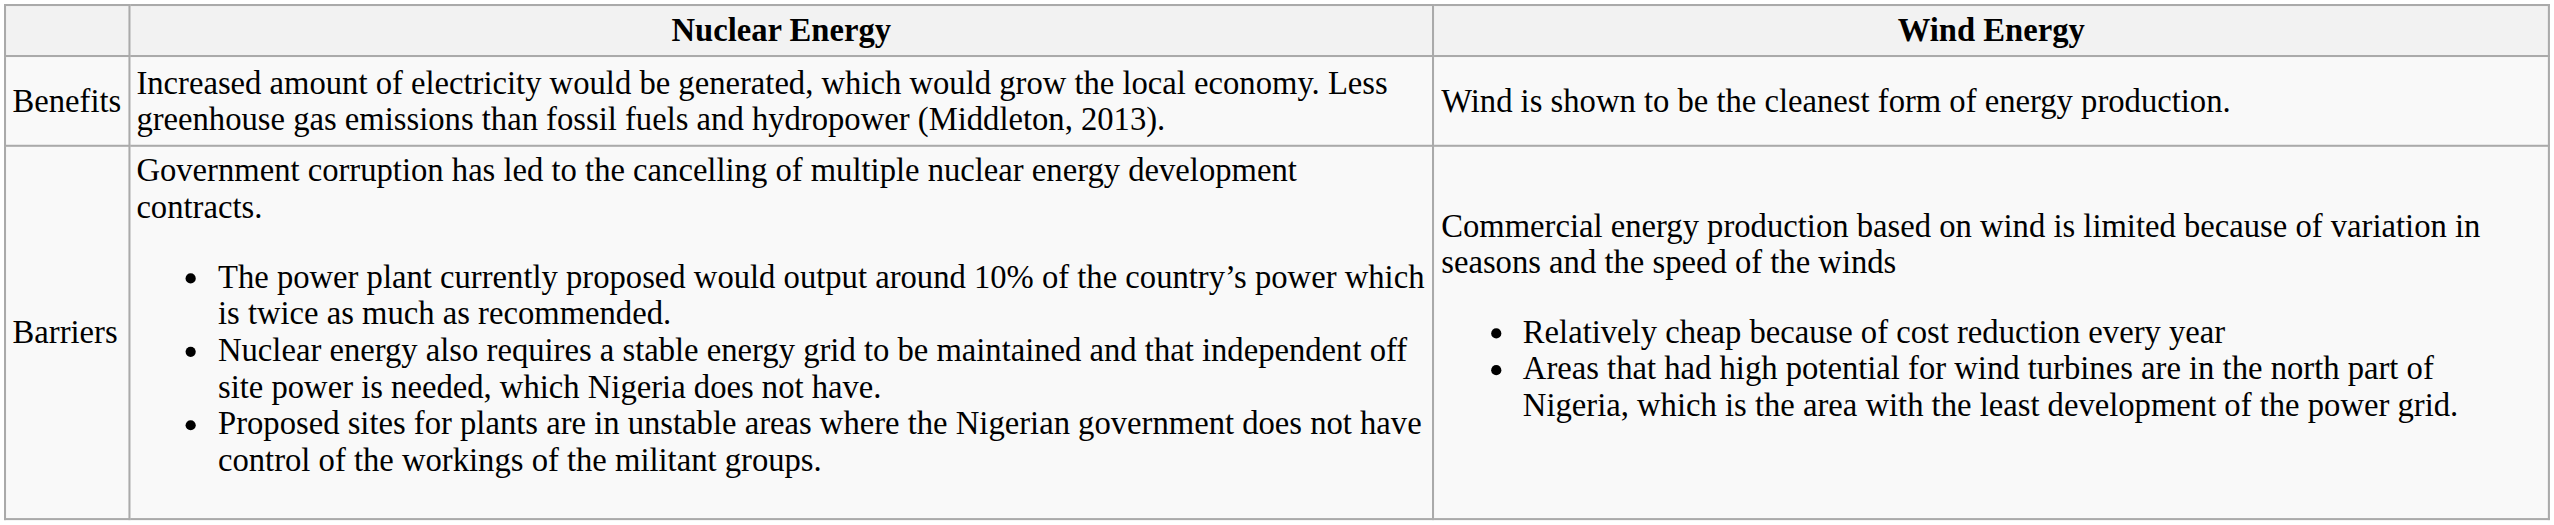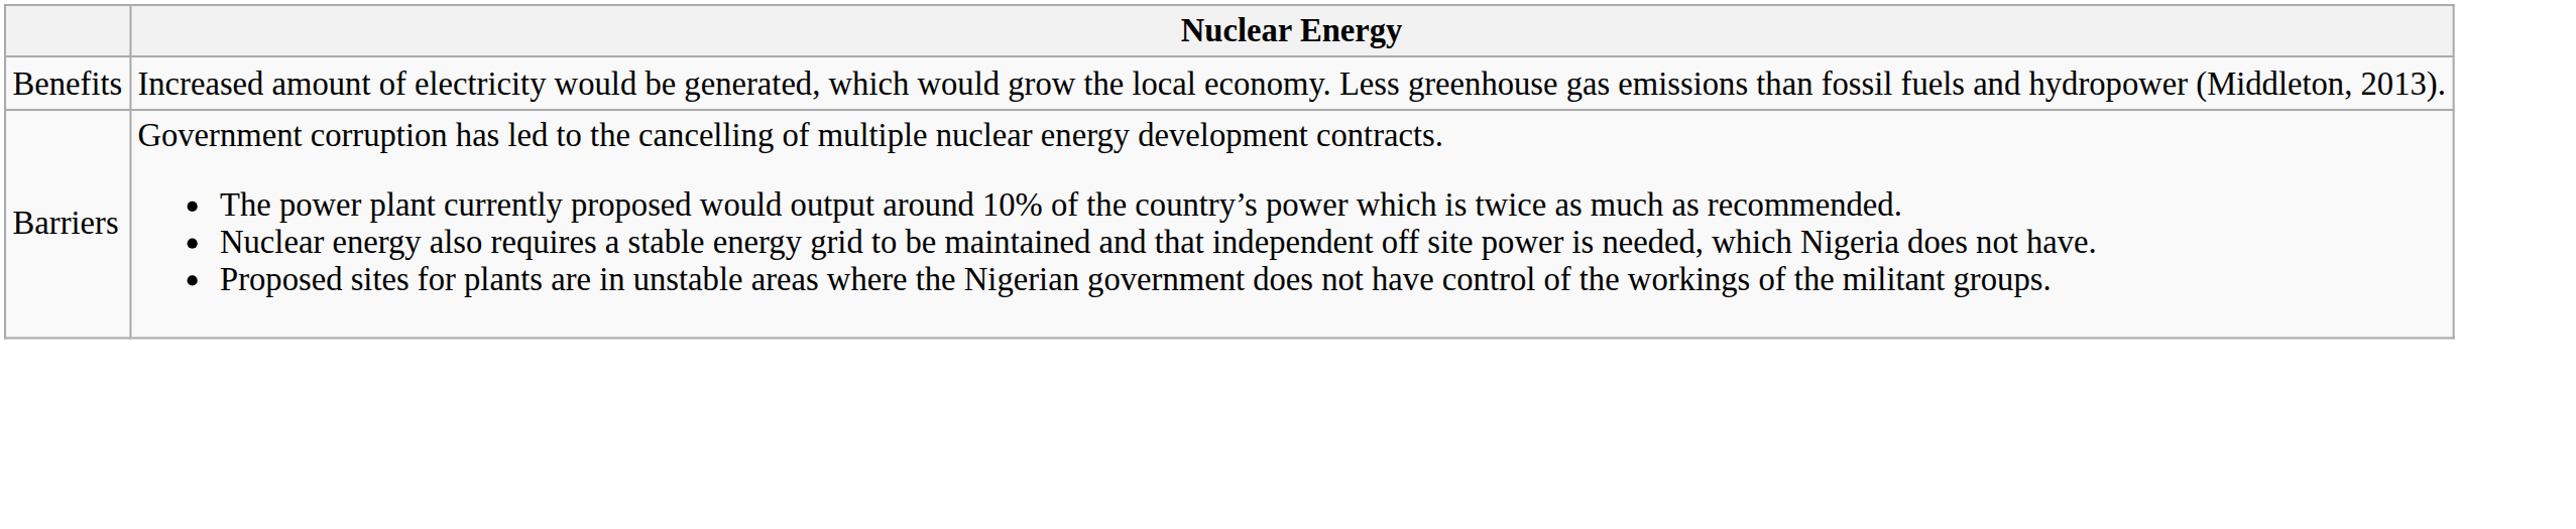- column: Wind Energy | Wind is shown to be the cleanest form of energy production. | Commercial energy production based on wind is limited because of variation in seasons and the speed of the winds Relatively cheap because of cost reduction every year Areas that had high potential for wind turbines are in the north part of Nigeria, which is the area with the least development of the power grid.
